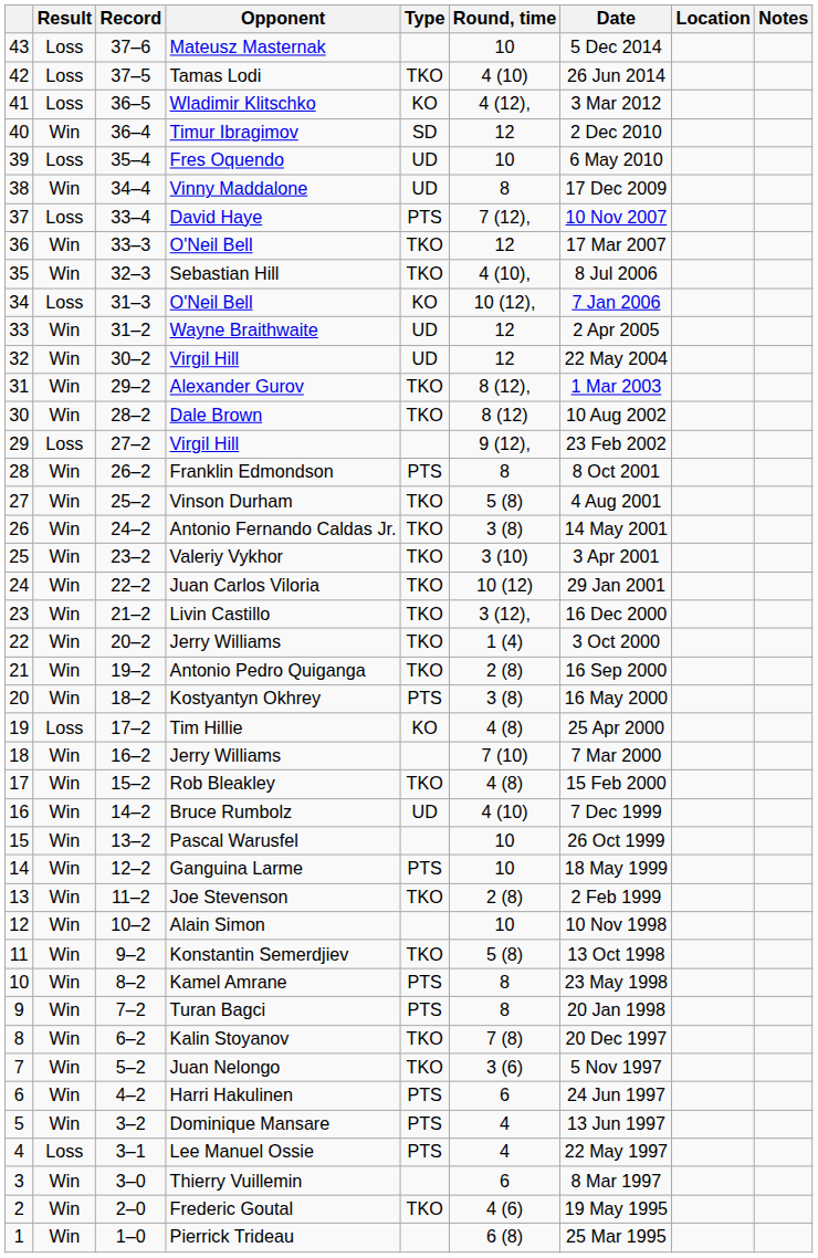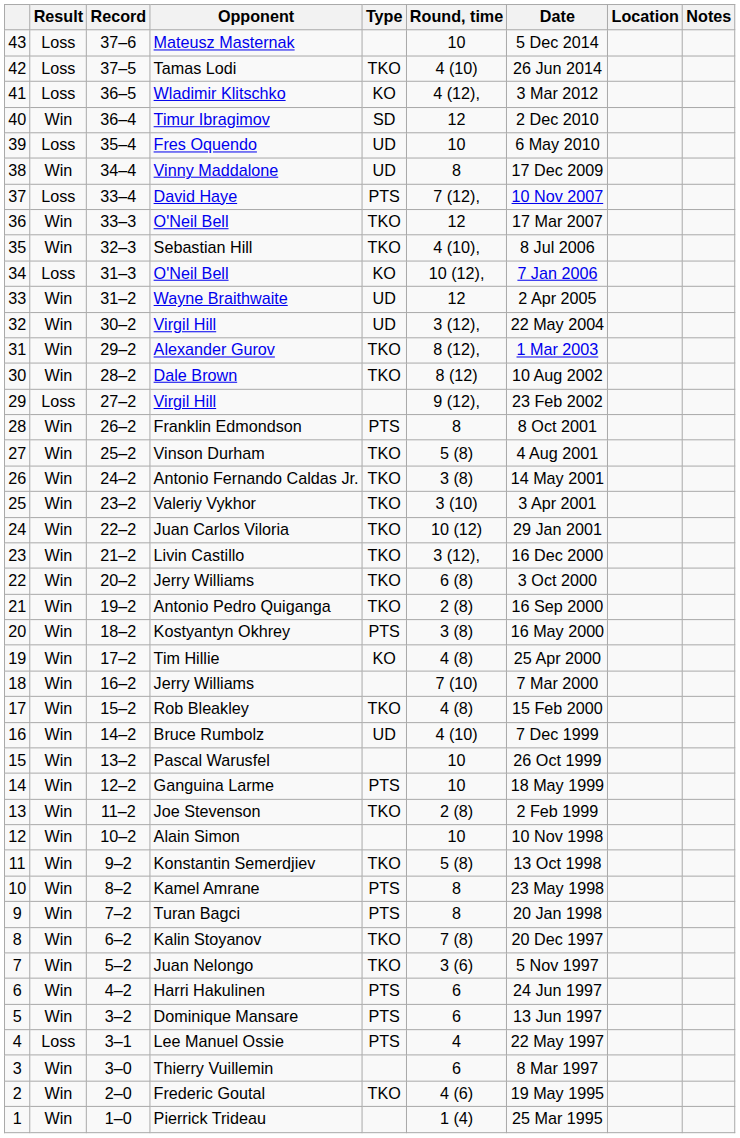32 / Virgil Hill | Round, time: 12 -> 3 (12),
22 / Jerry Williams | Round, time: 1 (4) -> 6 (8)
Tim Hillie | Result: Loss -> Win
Dominique Mansare | Round, time: 4 -> 6
Pierrick Trideau | Round, time: 6 (8) -> 1 (4)
